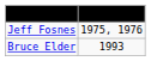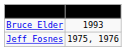rows swapped: Jeff Fosnes <-> Bruce Elder
